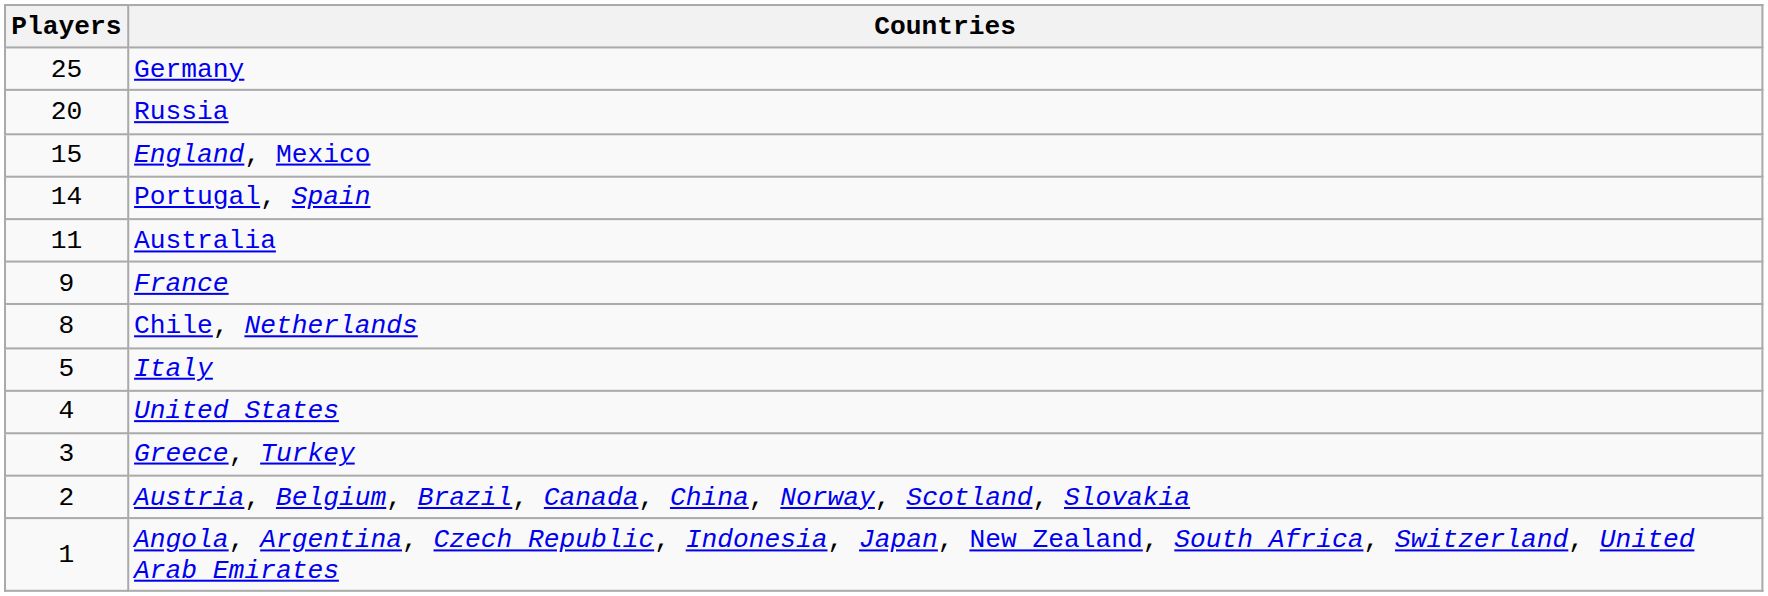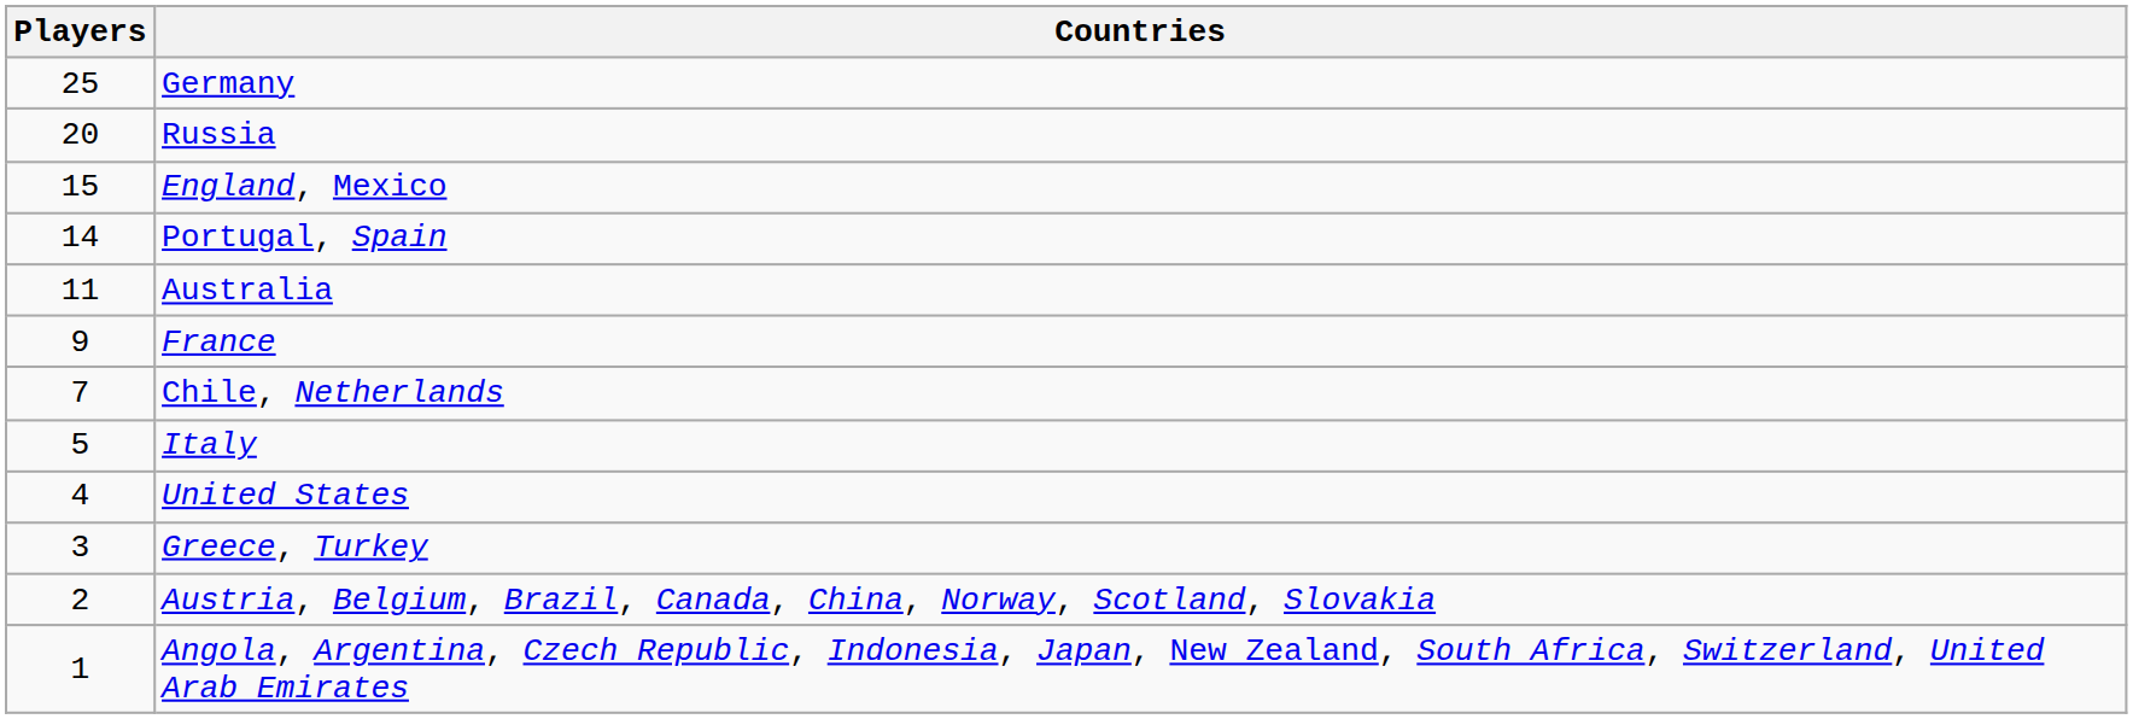Chile, Netherlands | Players: 8 -> 7
